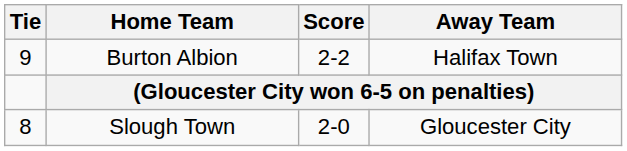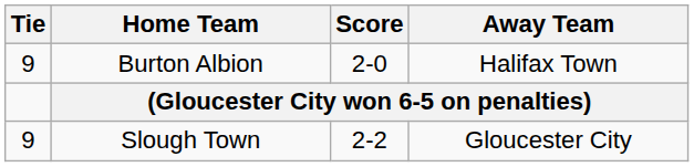Burton Albion | Score: 2-2 -> 2-0
Slough Town | Tie: 8 -> 9
Slough Town | Score: 2-0 -> 2-2
